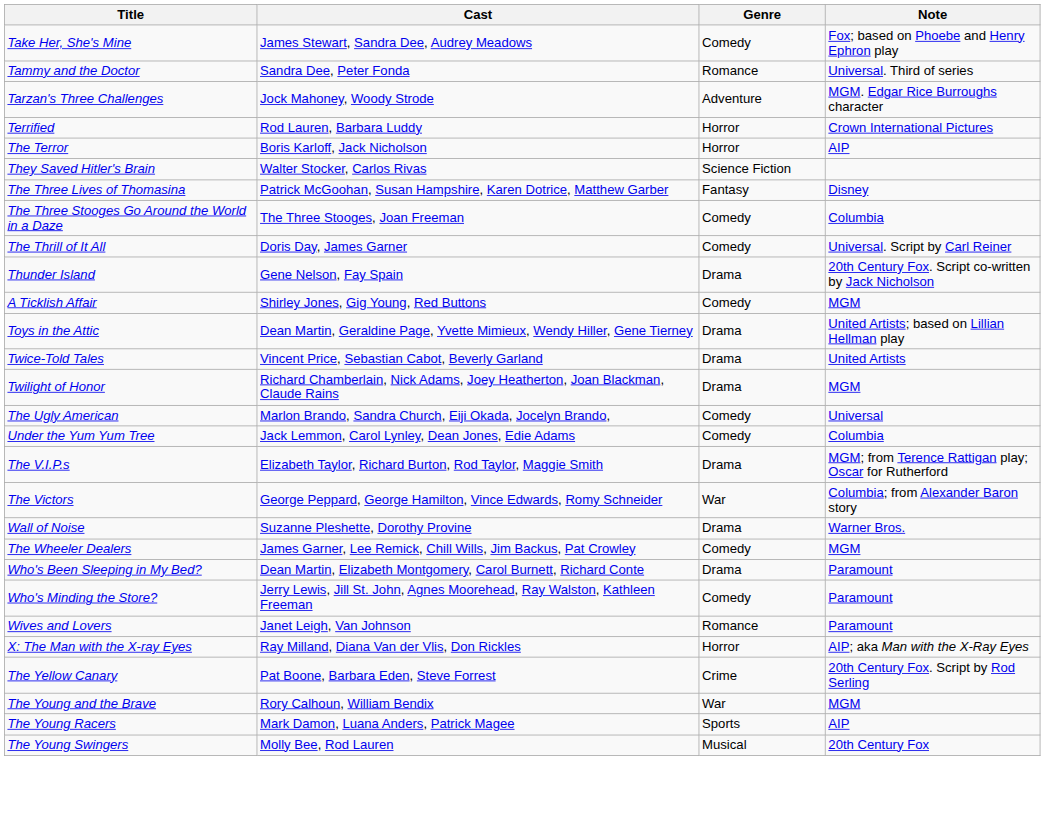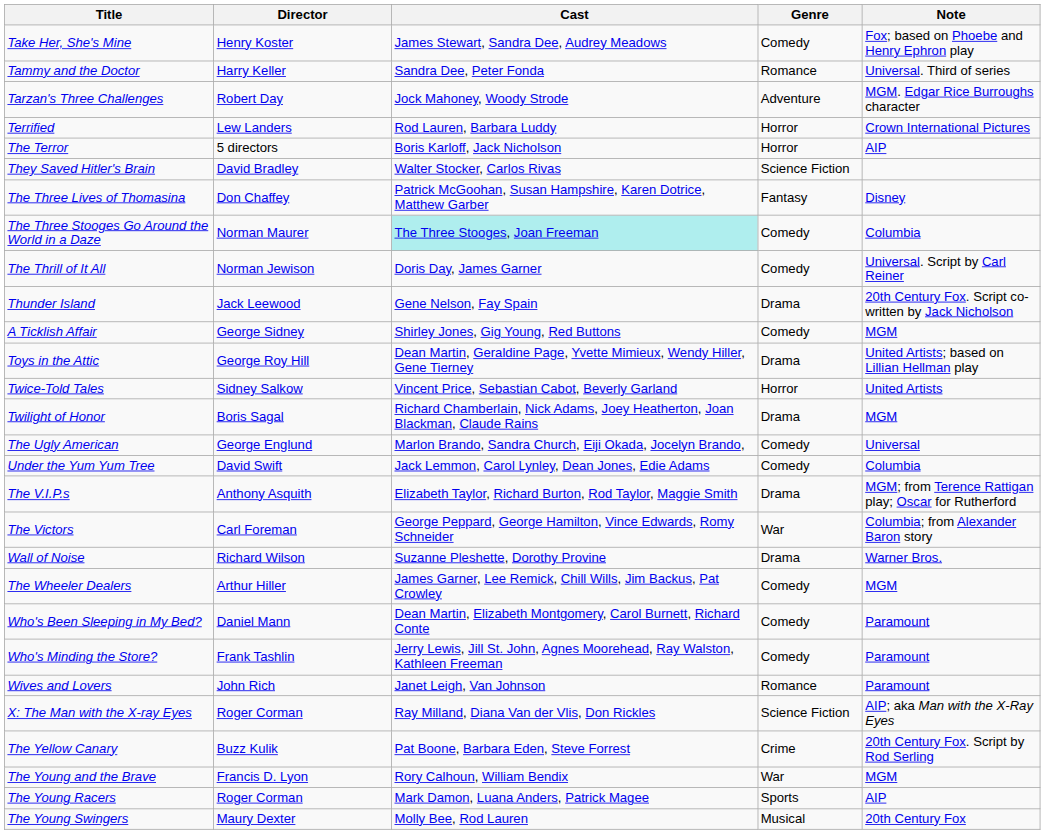+ column: Director | Henry Koster | Harry Keller | Robert Day | Lew Landers | 5 directors | David Bradley | Don Chaffey | Norman Maurer | Norman Jewison | Jack Leewood | George Sidney | George Roy Hill | Sidney Salkow | Boris Sagal | George Englund | David Swift | Anthony Asquith | Carl Foreman | Richard Wilson | Arthur Hiller | Daniel Mann | Frank Tashlin | John Rich | Roger Corman | Buzz Kulik | Francis D. Lyon | Roger Corman | Maury Dexter
The Three Stooges Go Around the World in a Daze | Cast: no background -> paleturquoise background
Twice-Told Tales | Genre: Drama -> Horror
Who's Been Sleeping in My Bed? | Genre: Drama -> Comedy
X: The Man with the X-ray Eyes | Genre: Horror -> Science Fiction
